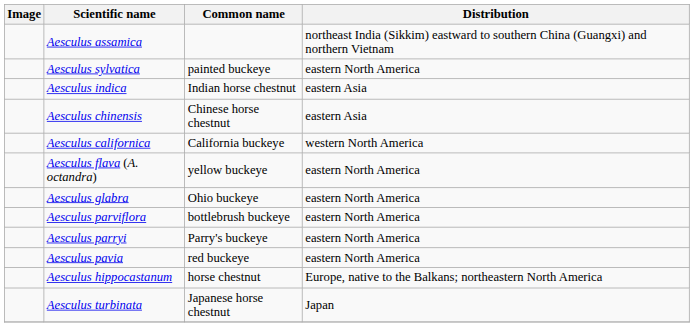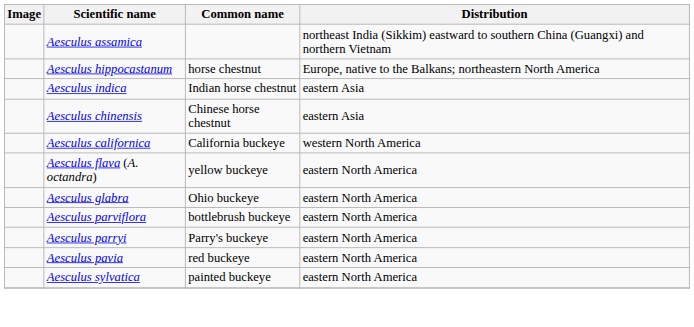rows swapped: Aesculus hippocastanum <-> Aesculus sylvatica
- row: Aesculus turbinata | Japanese horse chestnut | Japan
